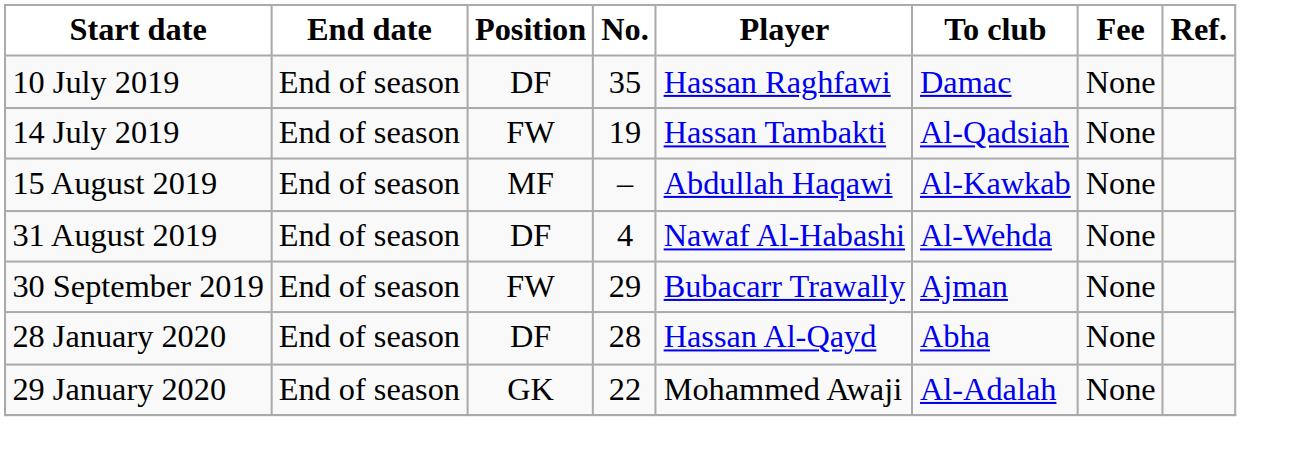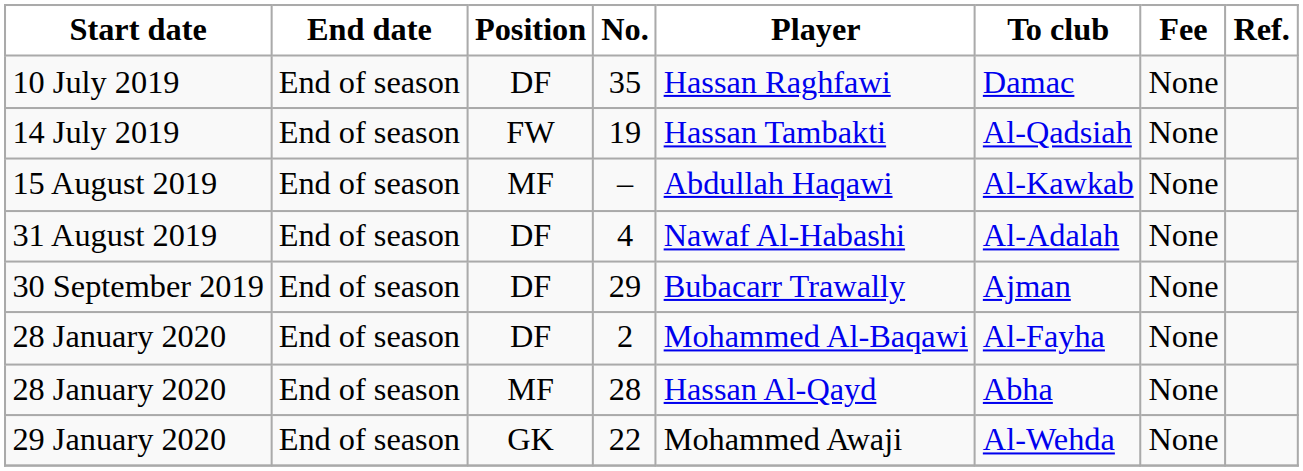4 | To club: Al-Wehda -> Al-Adalah
29 | Position: FW -> DF
+ row: 28 January 2020 | End of season | DF | 2 | Mohammed Al-Baqawi | Al-Fayha | None
28 | Position: DF -> MF
22 | To club: Al-Adalah -> Al-Wehda
